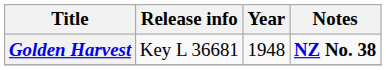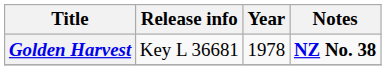Golden Harvest | Year: 1948 -> 1978
